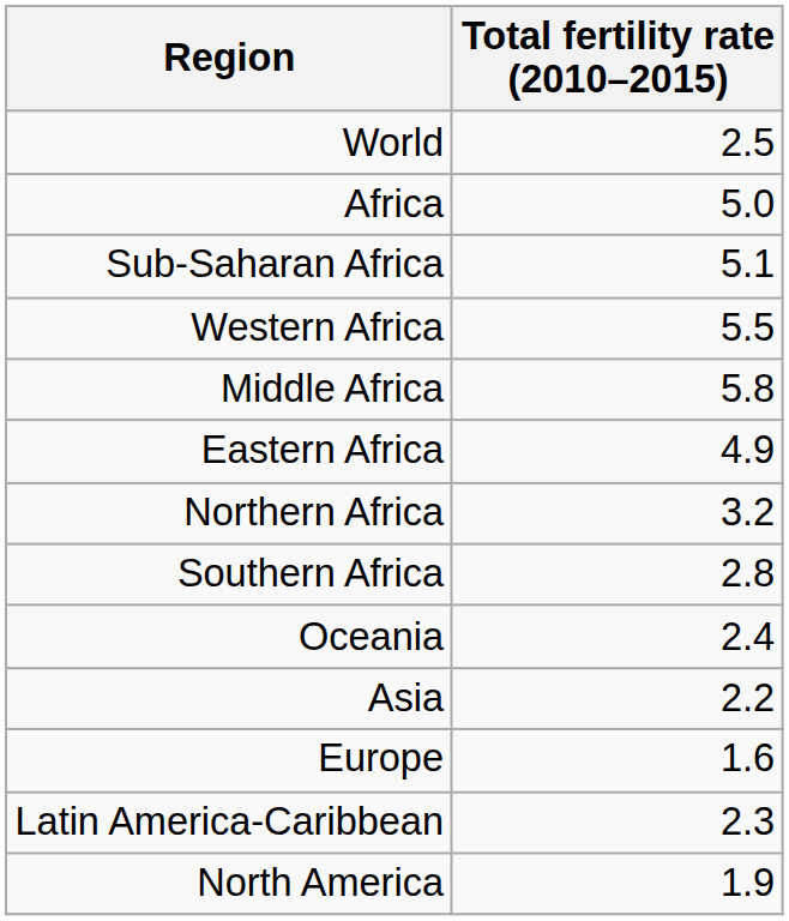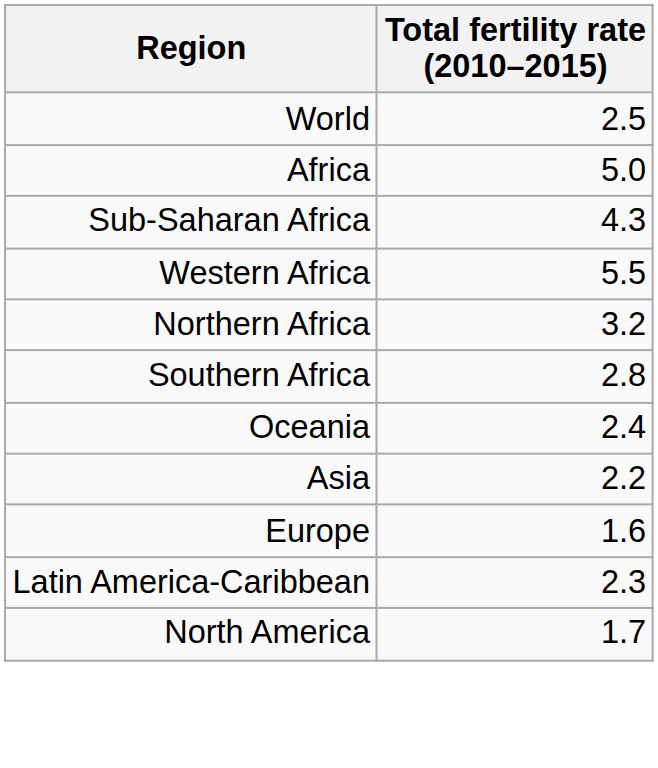Sub-Saharan Africa | Total fertility rate (2010–2015): 5.1 -> 4.3
- row: Middle Africa | 5.8
- row: Eastern Africa | 4.9
North America | Total fertility rate (2010–2015): 1.9 -> 1.7
